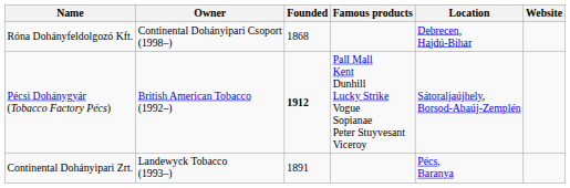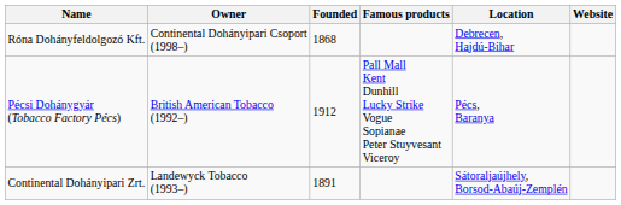Pécsi Dohánygyár (Tobacco Factory Pécs) | Founded: bold -> normal
Pécsi Dohánygyár (Tobacco Factory Pécs) | Location: Sátoraljaújhely, Borsod-Abaúj-Zemplén -> Pécs, Baranya
Continental Dohányipari Zrt. | Location: Pécs, Baranya -> Sátoraljaújhely, Borsod-Abaúj-Zemplén
